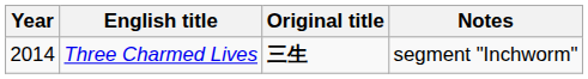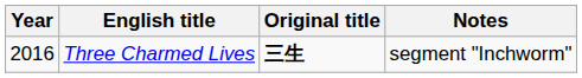Three Charmed Lives | Year: 2014 -> 2016
